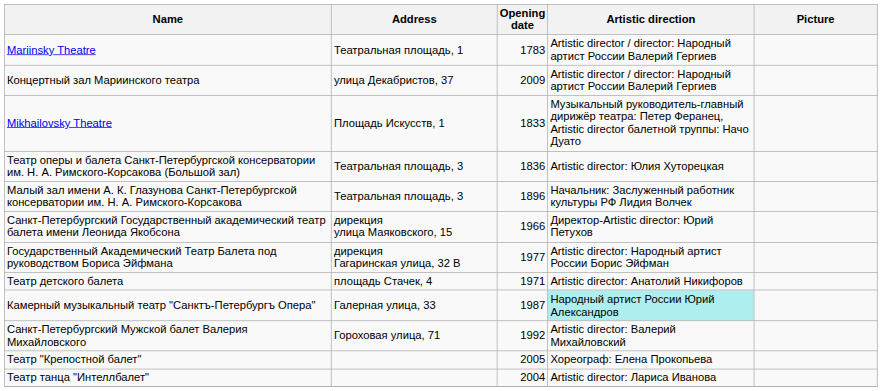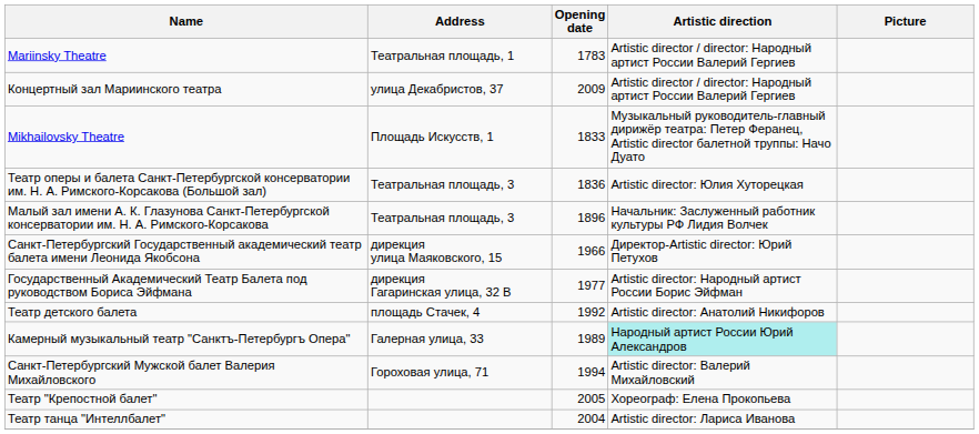Театр детского балета | Opening date: 1971 -> 1992
Камерный музыкальный театр "Санктъ-Петербургъ Опера" | Opening date: 1987 -> 1989
Санкт-Петербургский Мужской балет Валерия Михайловского | Opening date: 1992 -> 1994
